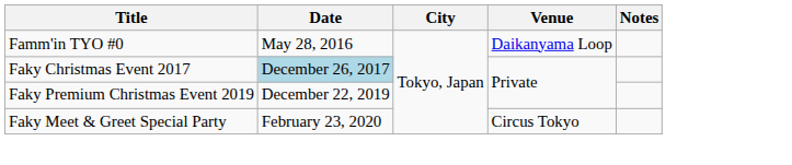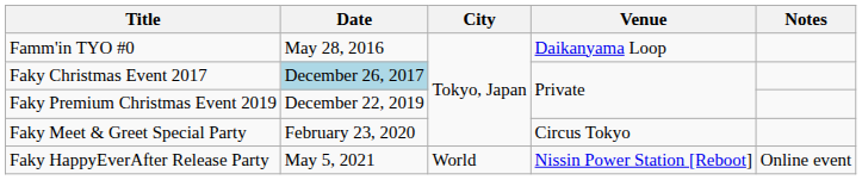+ row: Faky HappyEverAfter Release Party | May 5, 2021 | World | Nissin Power Station [Reboot] | Online event
